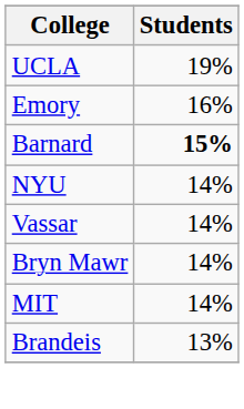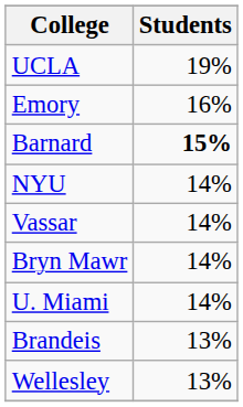- row: MIT | 14%
+ row: U. Miami | 14%
+ row: Wellesley | 13%
